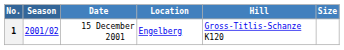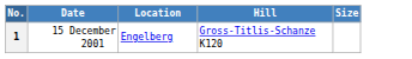- column: Season | 2001/02
